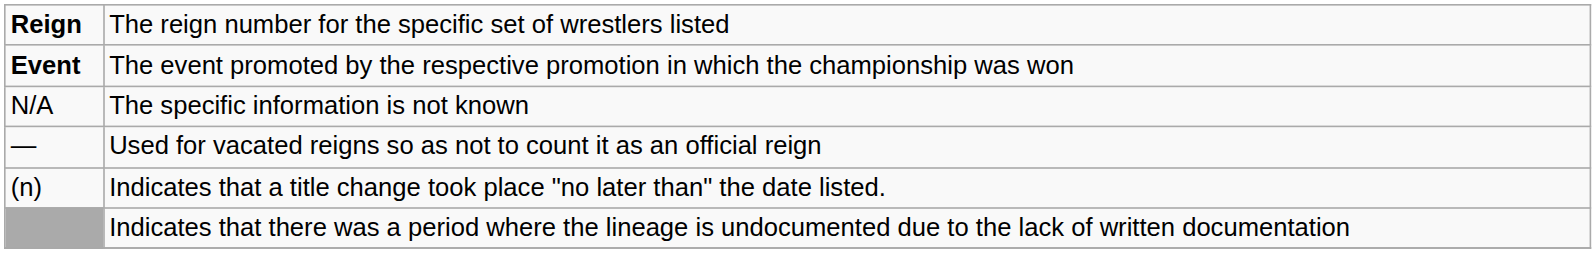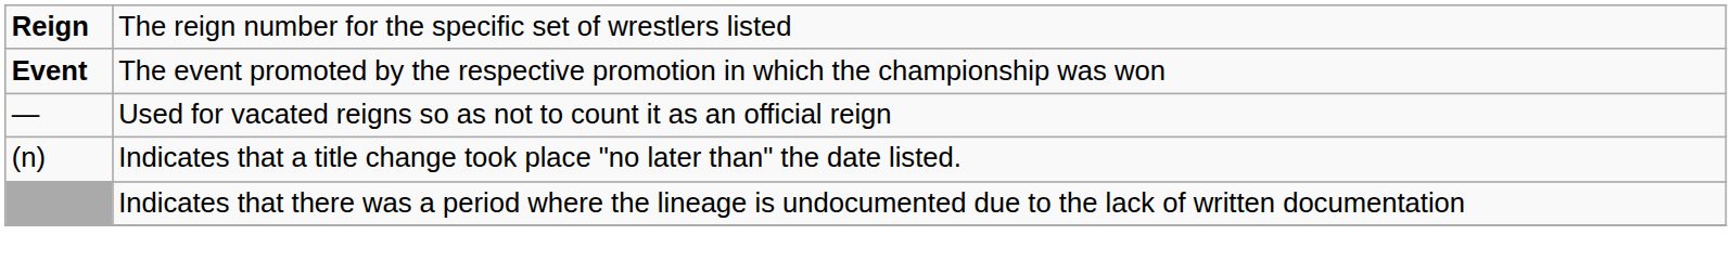- row: N/A | The specific information is not known
